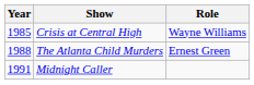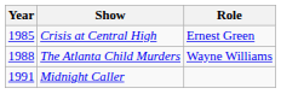Crisis at Central High | Role: Wayne Williams -> Ernest Green
The Atlanta Child Murders | Role: Ernest Green -> Wayne Williams
